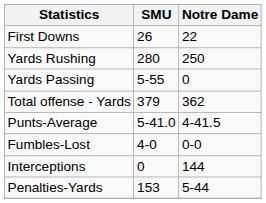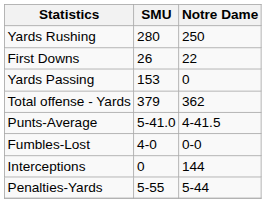rows swapped: First Downs <-> Yards Rushing
Yards Passing | SMU: 5-55 -> 153
Penalties-Yards | SMU: 153 -> 5-55
